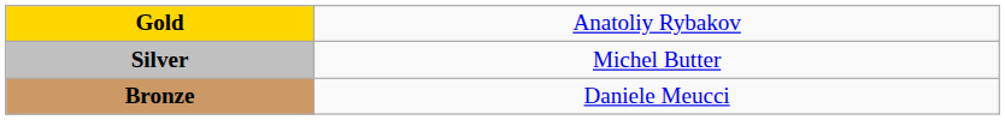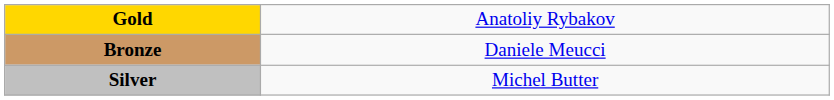rows swapped: Silver <-> Bronze
